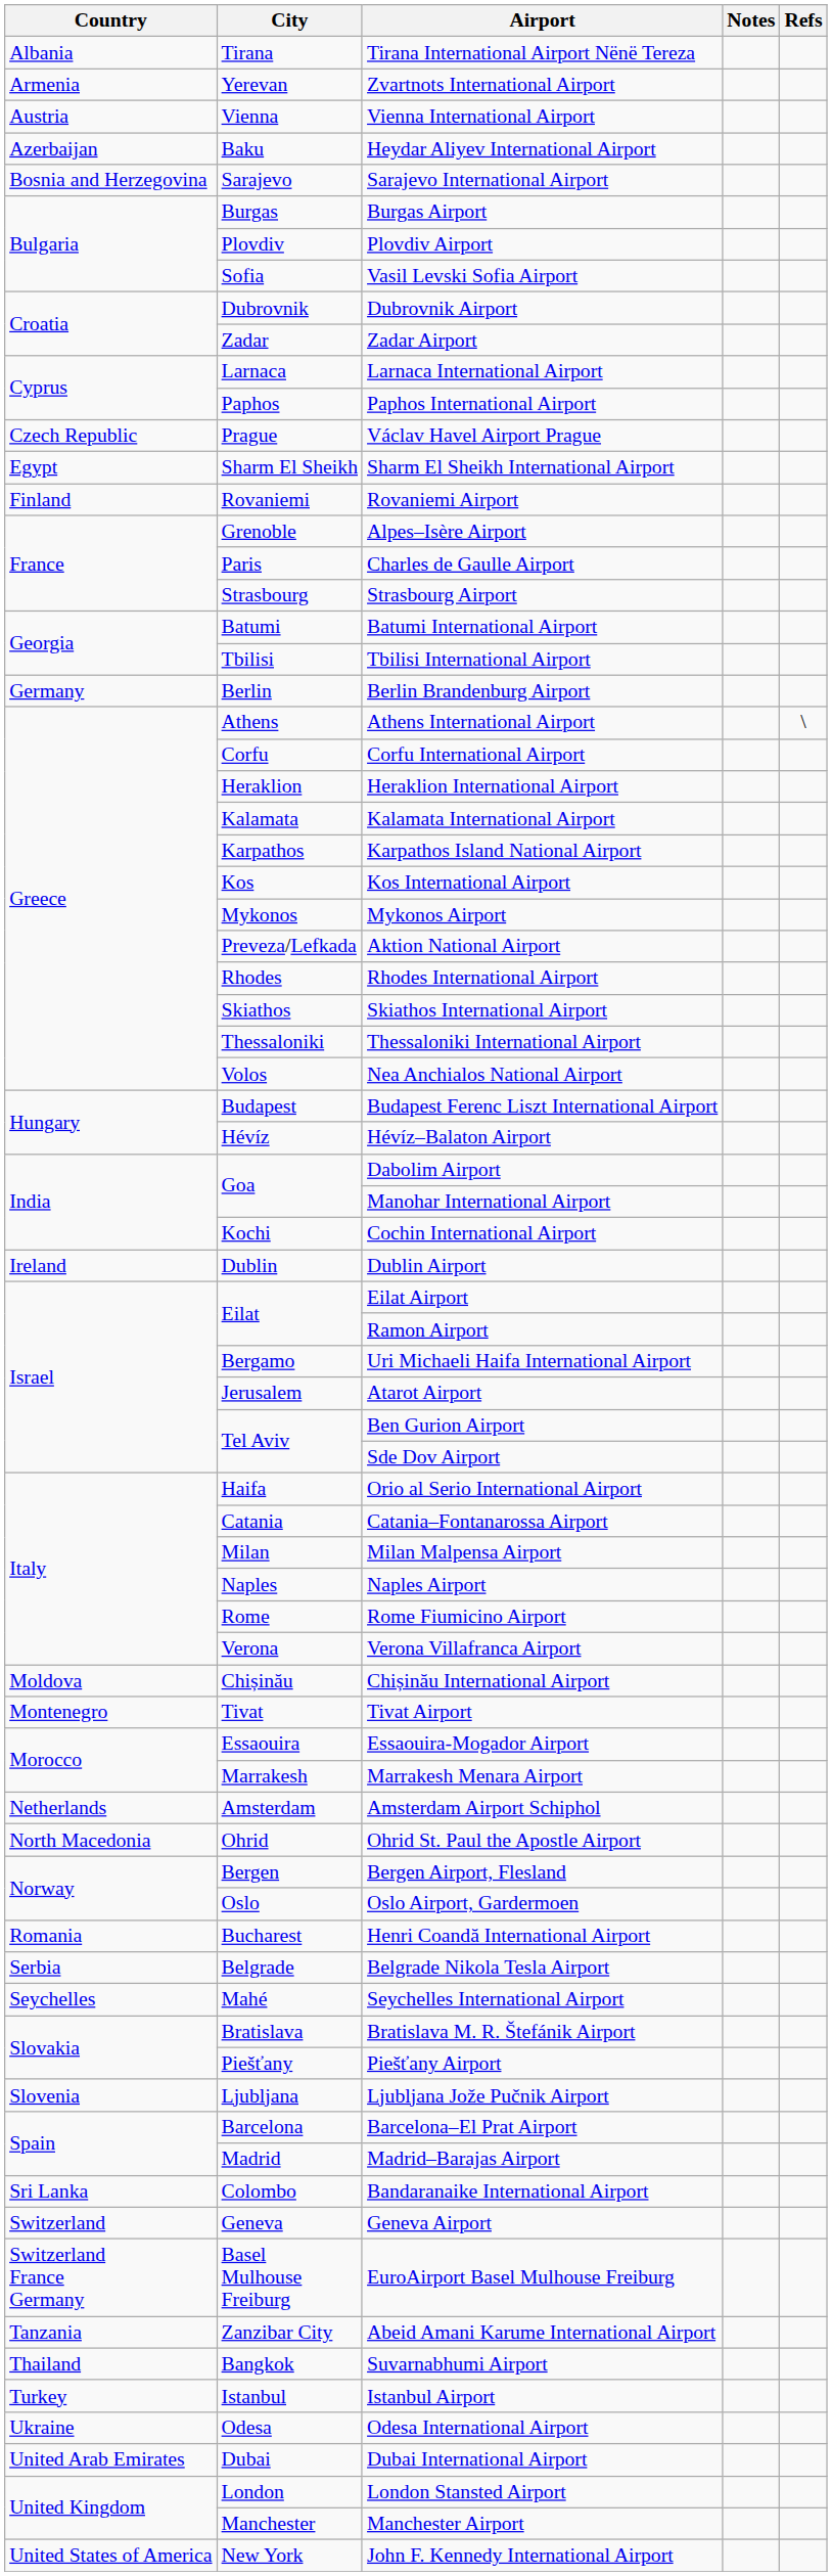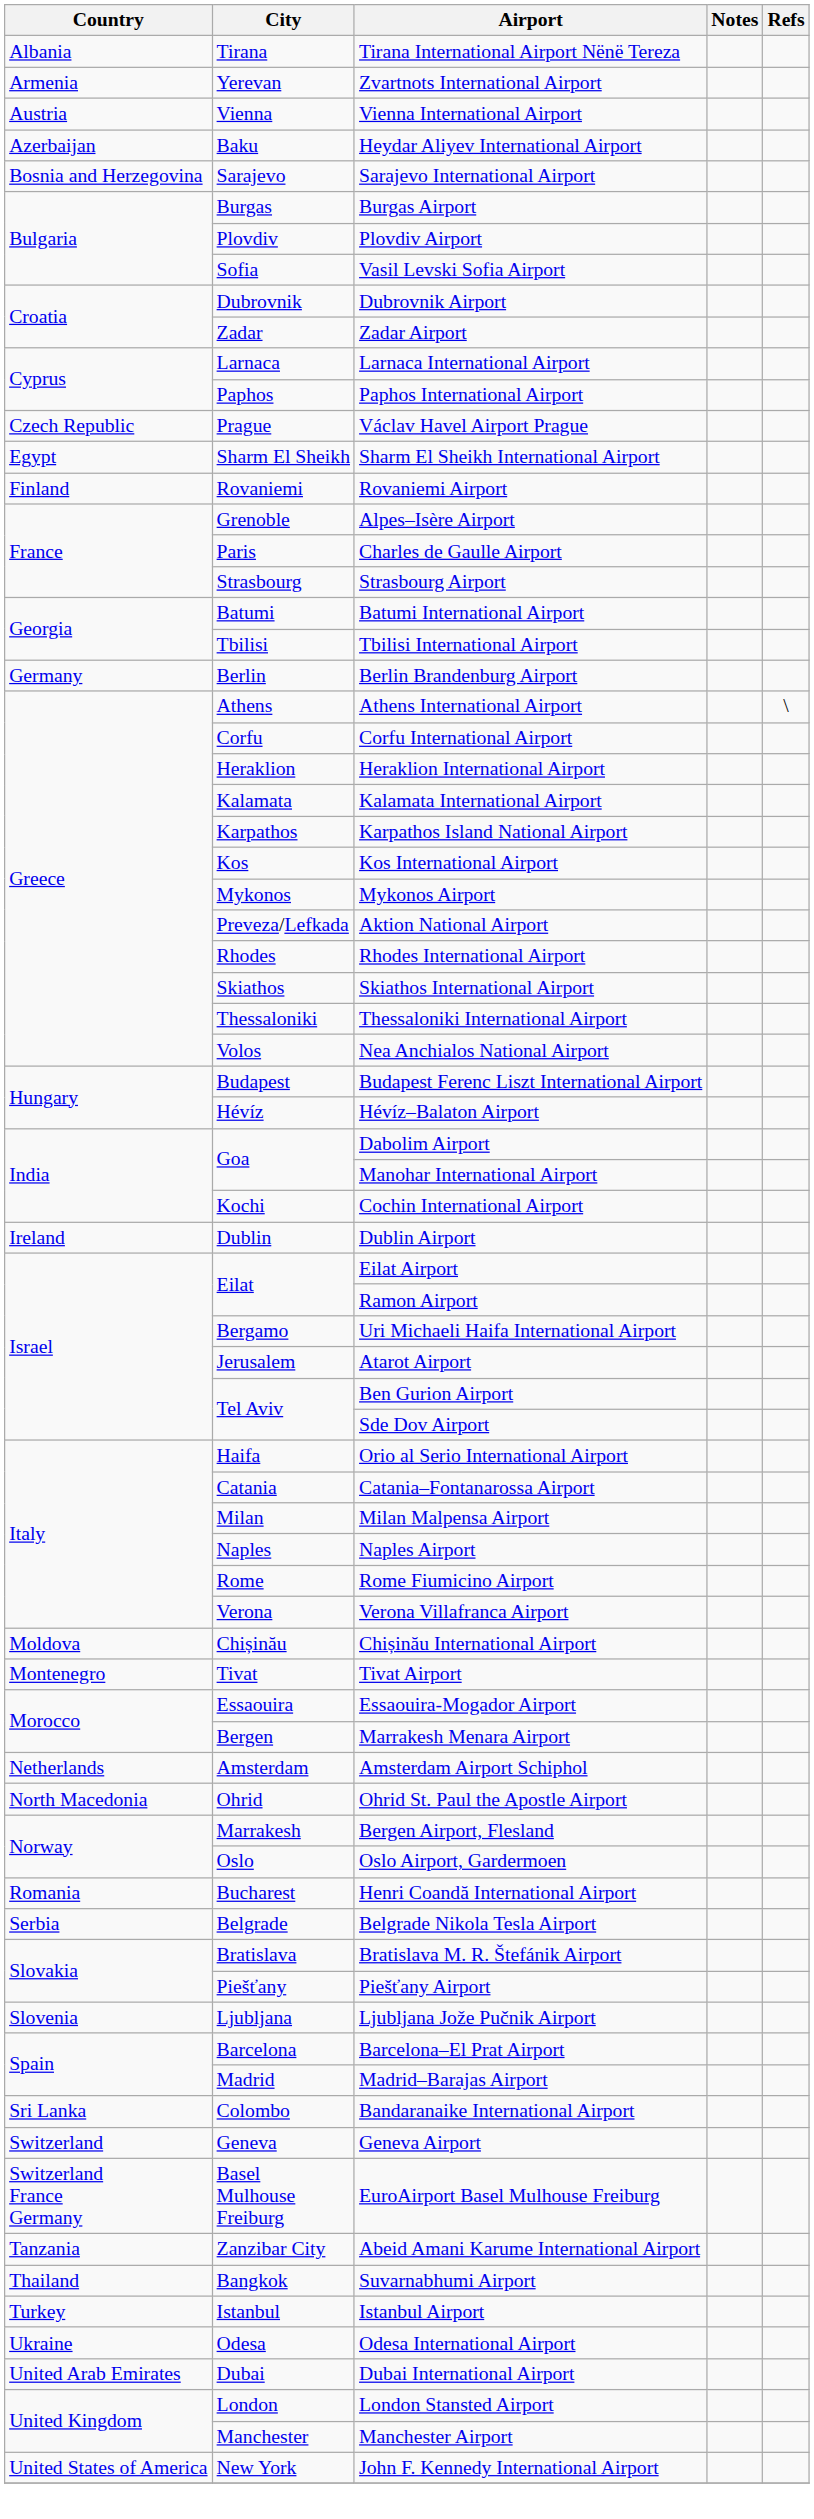Marrakesh Menara Airport | City: Marrakesh -> Bergen
Bergen Airport, Flesland | City: Bergen -> Marrakesh
- row: Seychelles | Mahé | Seychelles International Airport
